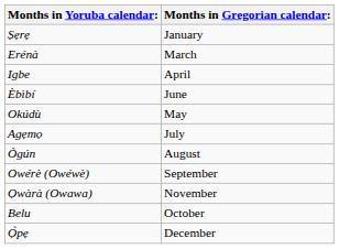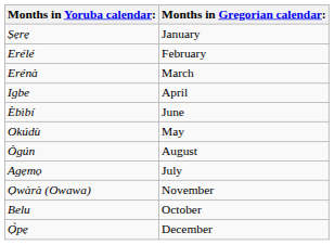+ row: Erélé | February
rows swapped: Agẹmọ <-> Ògún
- row: Owérè (Owéwè) | September
